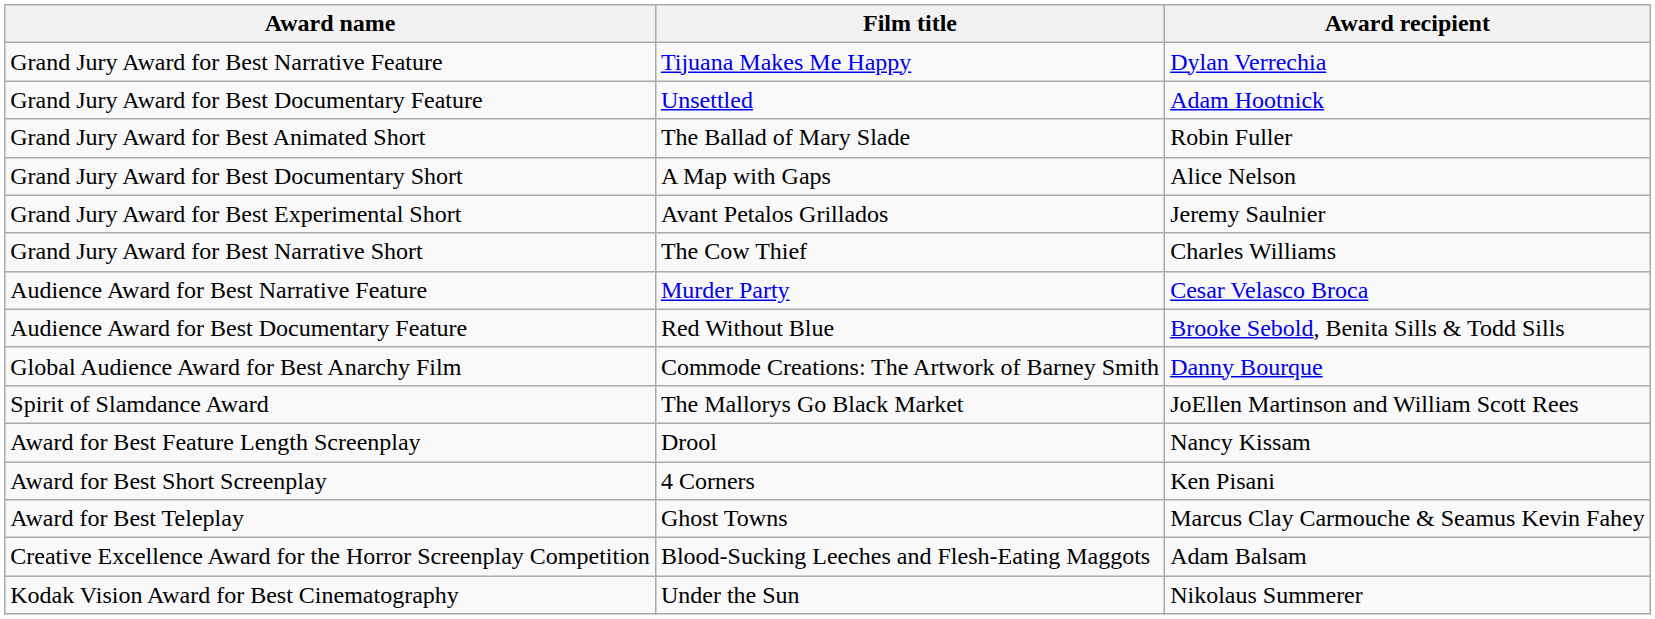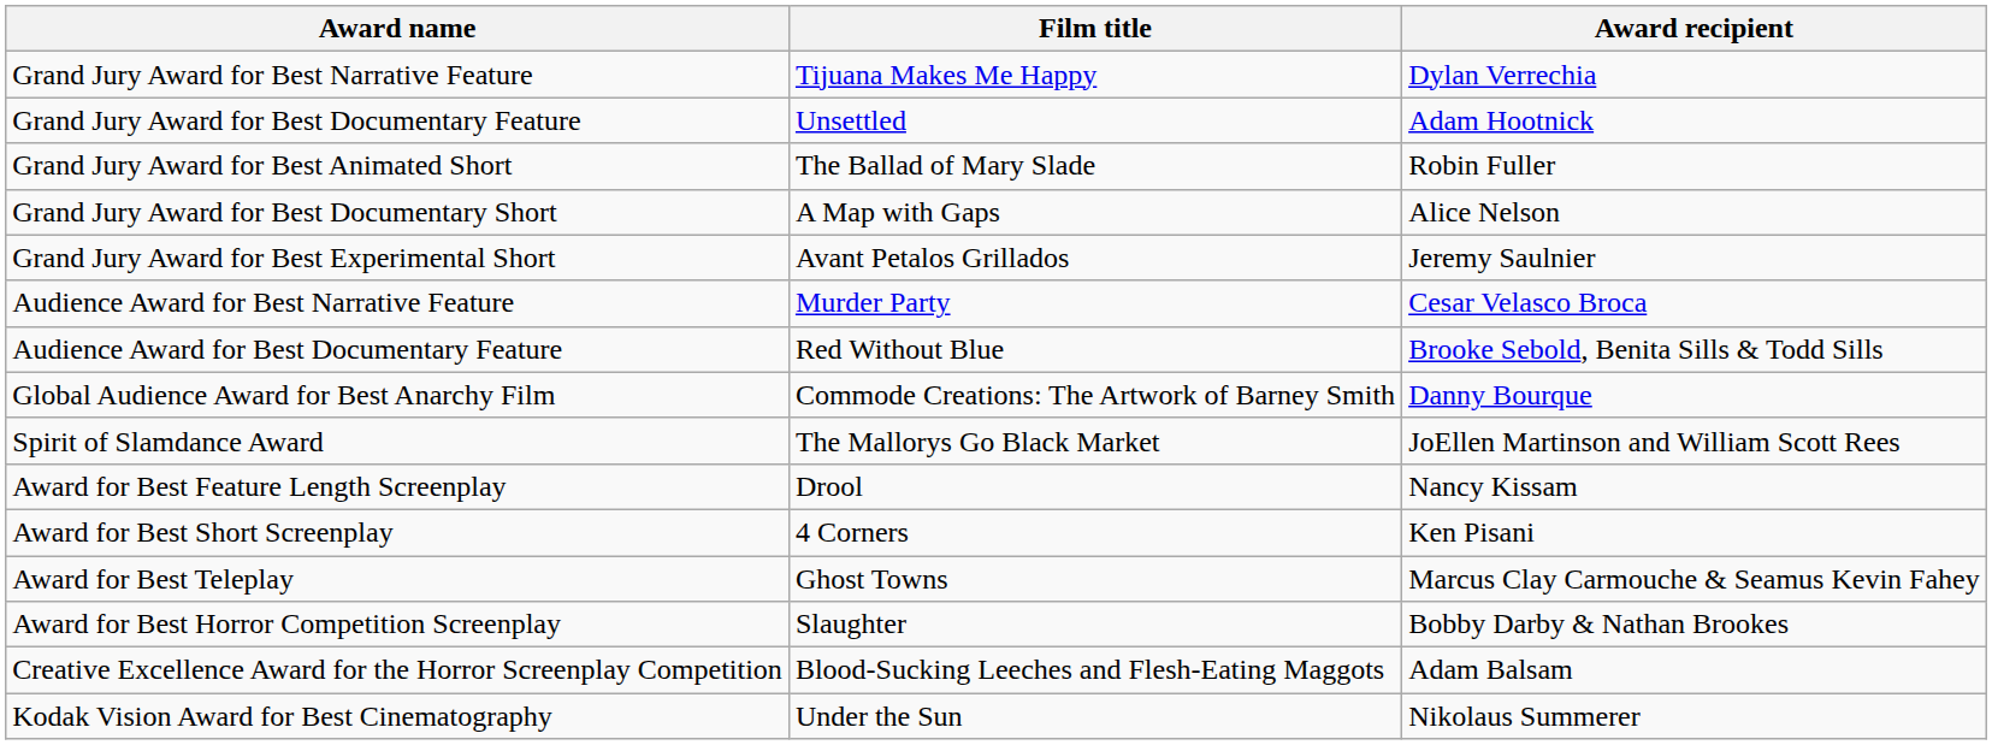- row: Grand Jury Award for Best Narrative Short | The Cow Thief | Charles Williams
+ row: Award for Best Horror Competition Screenplay | Slaughter | Bobby Darby & Nathan Brookes
